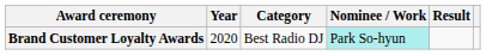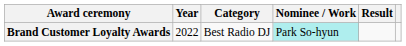Brand Customer Loyalty Awards | Year: 2020 -> 2022
